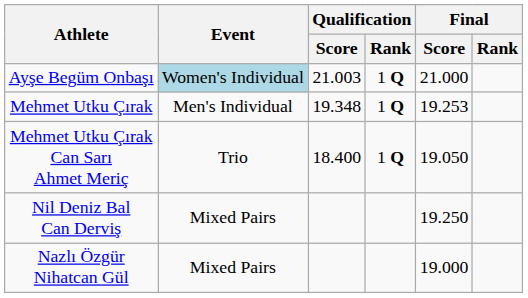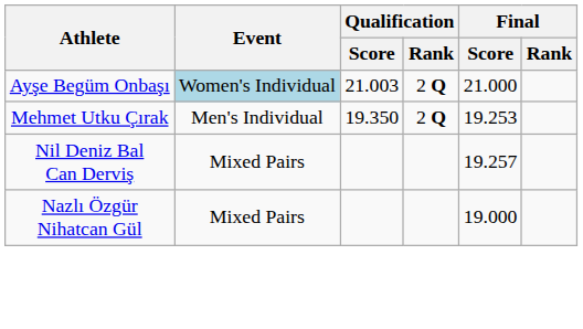Ayşe Begüm Onbaşı | Qualification / Rank: 1 Q -> 2 Q
Mehmet Utku Çırak | Qualification / Score: 19.348 -> 19.350
Mehmet Utku Çırak | Qualification / Rank: 1 Q -> 2 Q
- row: Mehmet Utku Çırak Can Sarı Ahmet Meriç | Trio | 18.400 | 1 Q | 19.050
Nil Deniz Bal Can Derviş | Final / Score: 19.250 -> 19.257
